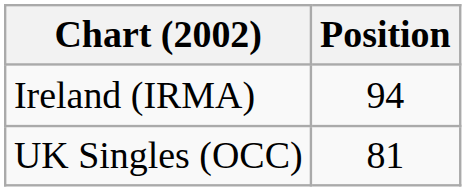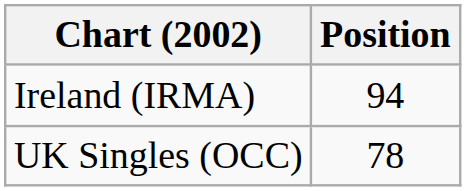UK Singles (OCC) | Position: 81 -> 78
